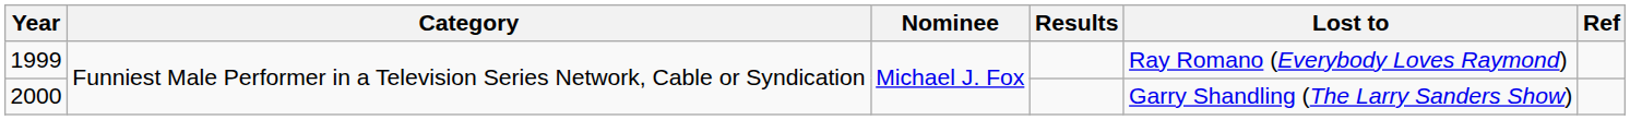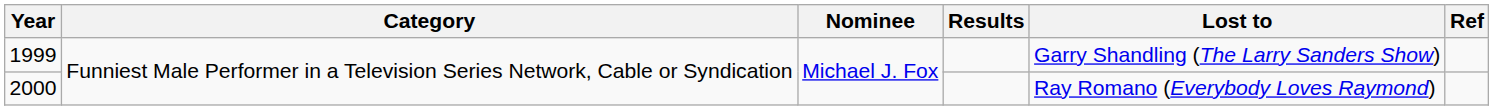1999 | Lost to: Ray Romano (Everybody Loves Raymond) -> Garry Shandling (The Larry Sanders Show)
2000 | Lost to: Garry Shandling (The Larry Sanders Show) -> Ray Romano (Everybody Loves Raymond)
